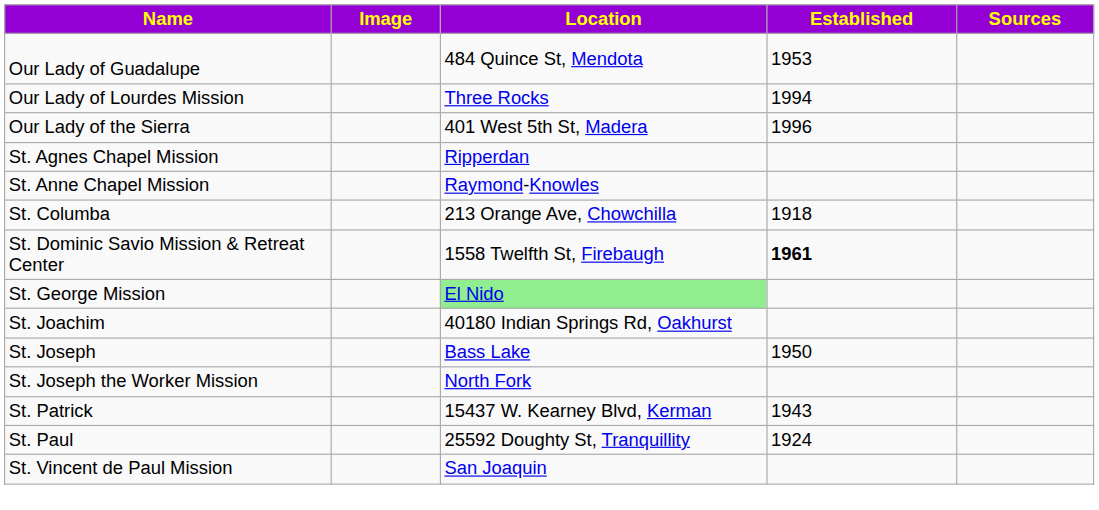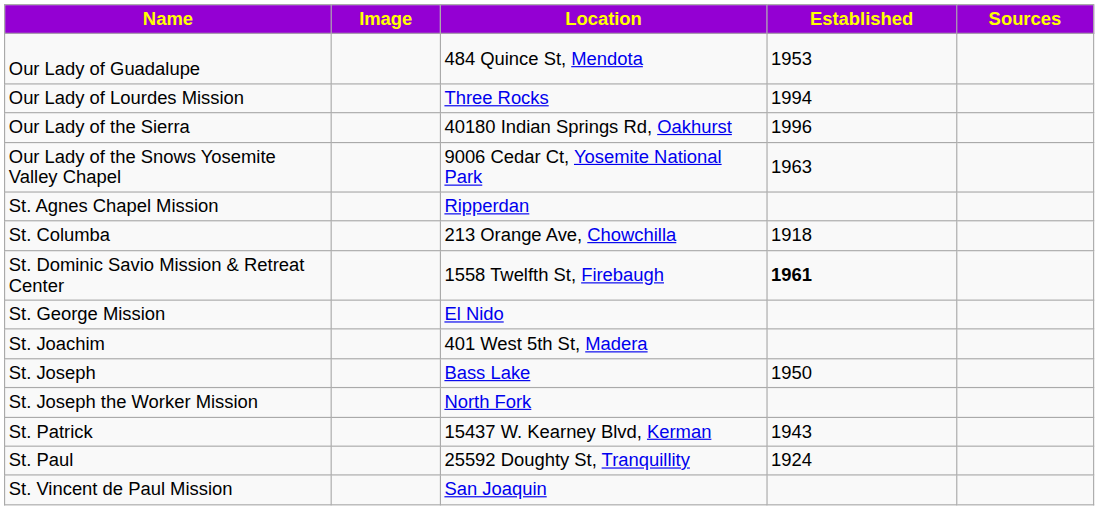Our Lady of the Sierra | Location: 401 West 5th St, Madera -> 40180 Indian Springs Rd, Oakhurst
+ row: Our Lady of the Snows Yosemite Valley Chapel | 9006 Cedar Ct, Yosemite National Park | 1963
- row: St. Anne Chapel Mission | Raymond-Knowles
St. George Mission | Location: lightgreen background -> no background
St. Joachim | Location: 40180 Indian Springs Rd, Oakhurst -> 401 West 5th St, Madera
